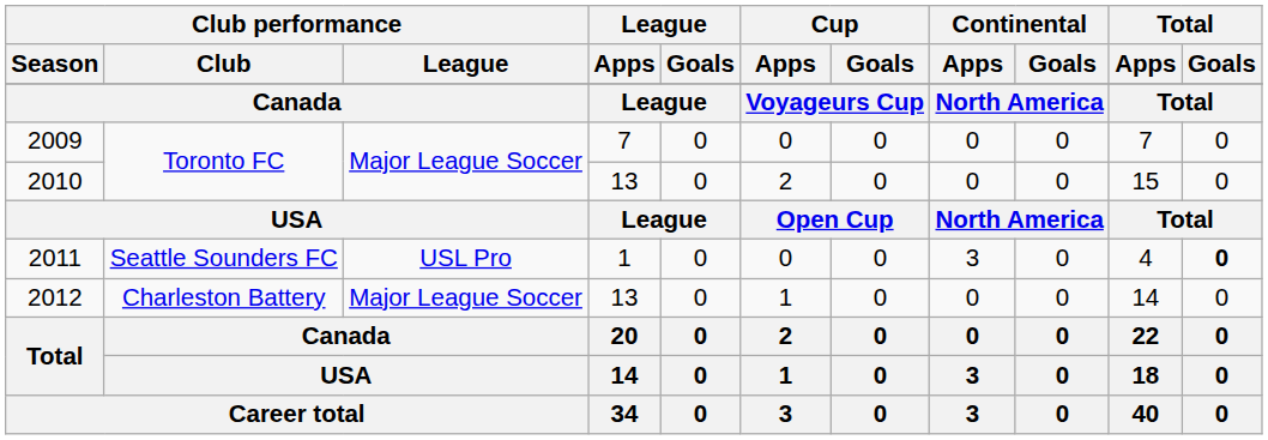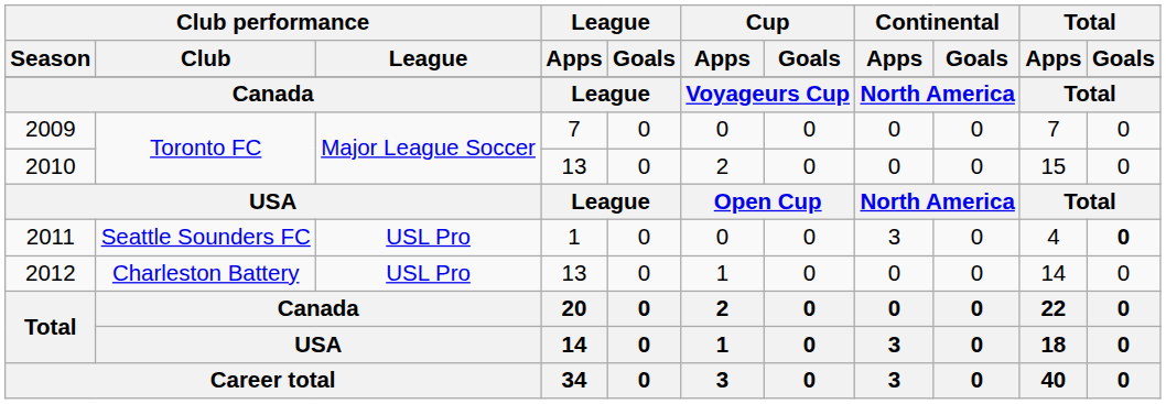2012 | Club performance / League: Major League Soccer -> USL Pro
